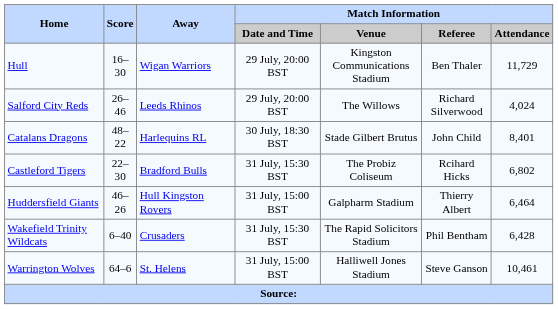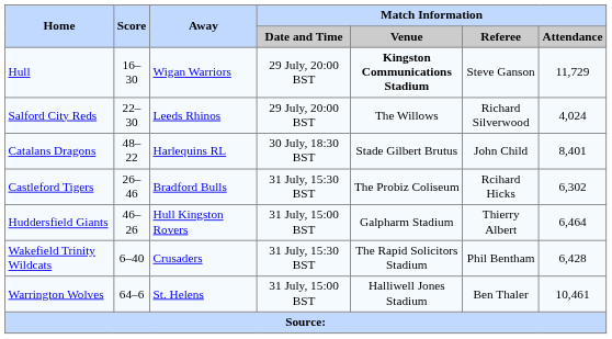Hull | Match Information / Venue: normal -> bold
Hull | Match Information / Referee: Ben Thaler -> Steve Ganson
Salford City Reds | Score: 26–46 -> 22–30
Castleford Tigers | Score: 22–30 -> 26–46
Castleford Tigers | Match Information / Attendance: 6,802 -> 6,302
Warrington Wolves | Match Information / Referee: Steve Ganson -> Ben Thaler
